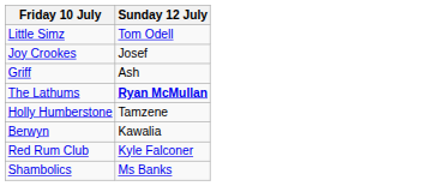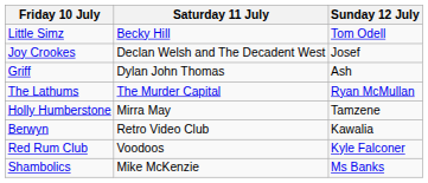+ column: Saturday 11 July | Becky Hill | Declan Welsh and The Decadent West | Dylan John Thomas | The Murder Capital | Mirra May | Retro Video Club | Voodoos | Mike McKenzie
The Lathums | Sunday 12 July: bold -> normal
